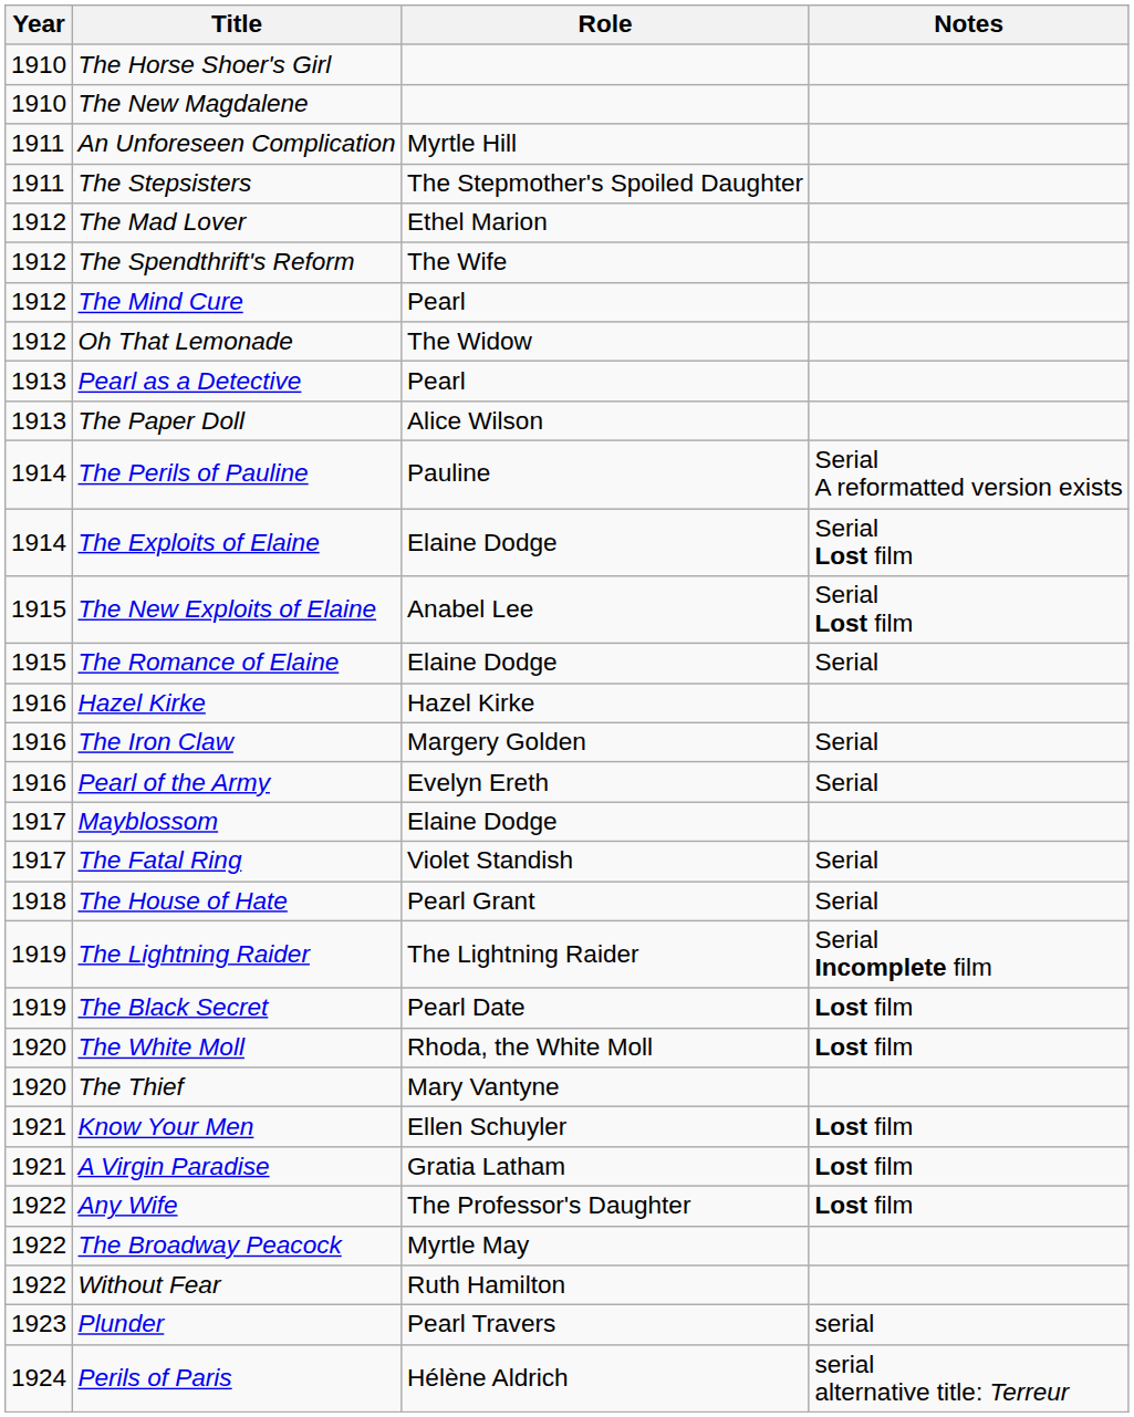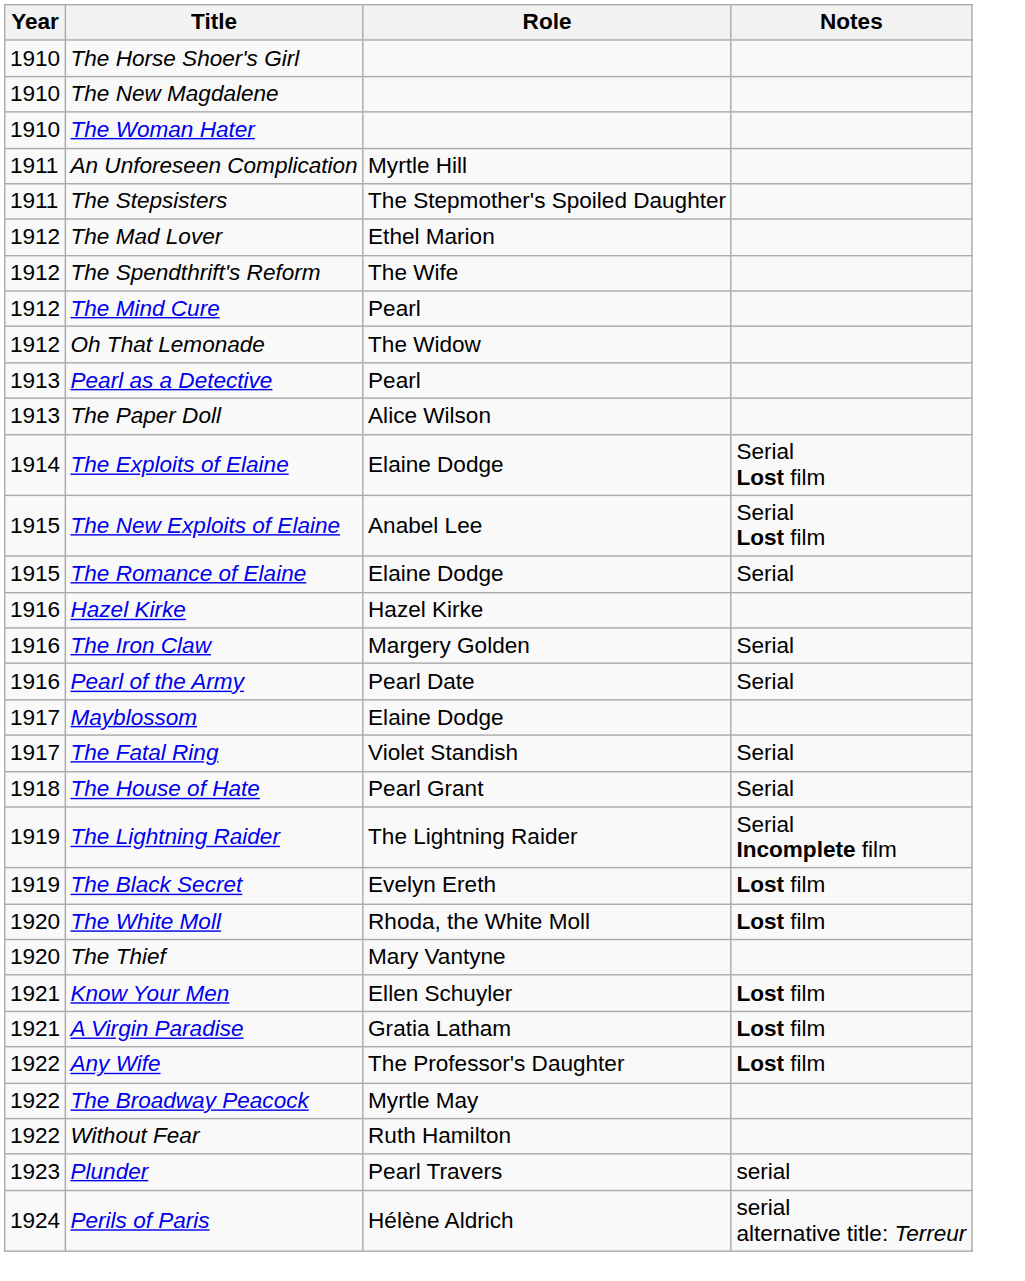+ row: 1910 | The Woman Hater
- row: 1914 | The Perils of Pauline | Pauline | Serial A reformatted version exists
Pearl of the Army | Role: Evelyn Ereth -> Pearl Date
The Black Secret | Role: Pearl Date -> Evelyn Ereth
